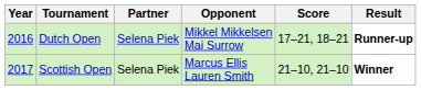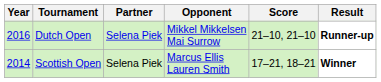Dutch Open | Score: 17–21, 18–21 -> 21–10, 21–10
Scottish Open | Year: 2017 -> 2014
Scottish Open | Score: 21–10, 21–10 -> 17–21, 18–21
